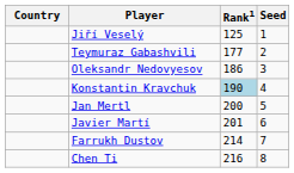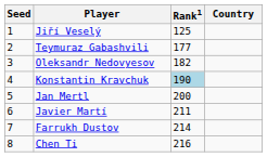columns swapped: Country <-> Seed
Oleksandr Nedovyesov | Rank1: 186 -> 182
Javier Martí | Rank1: 201 -> 211
